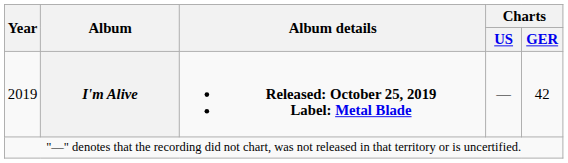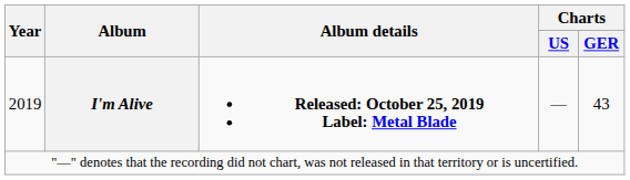2019 | Charts / GER: 42 -> 43
